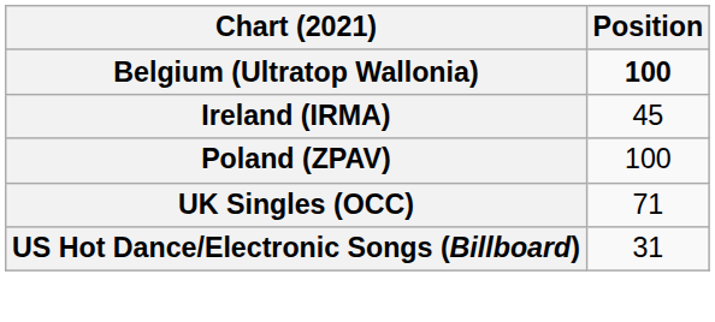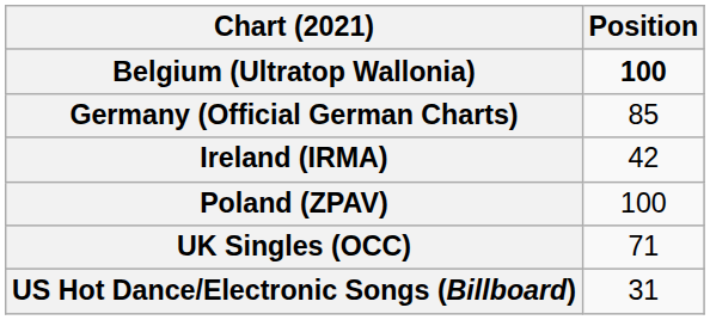+ row: Germany (Official German Charts) | 85
Ireland (IRMA) | Position: 45 -> 42
